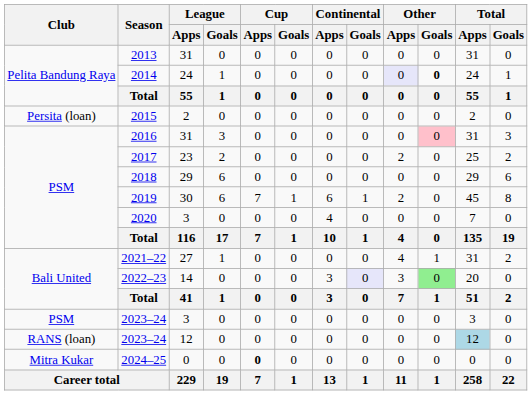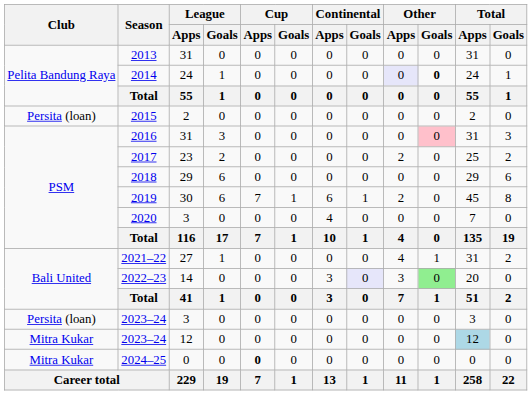2023–24 / 3 | Club: PSM -> Persita (loan)
2023–24 / 12 | Club: RANS (loan) -> Mitra Kukar
